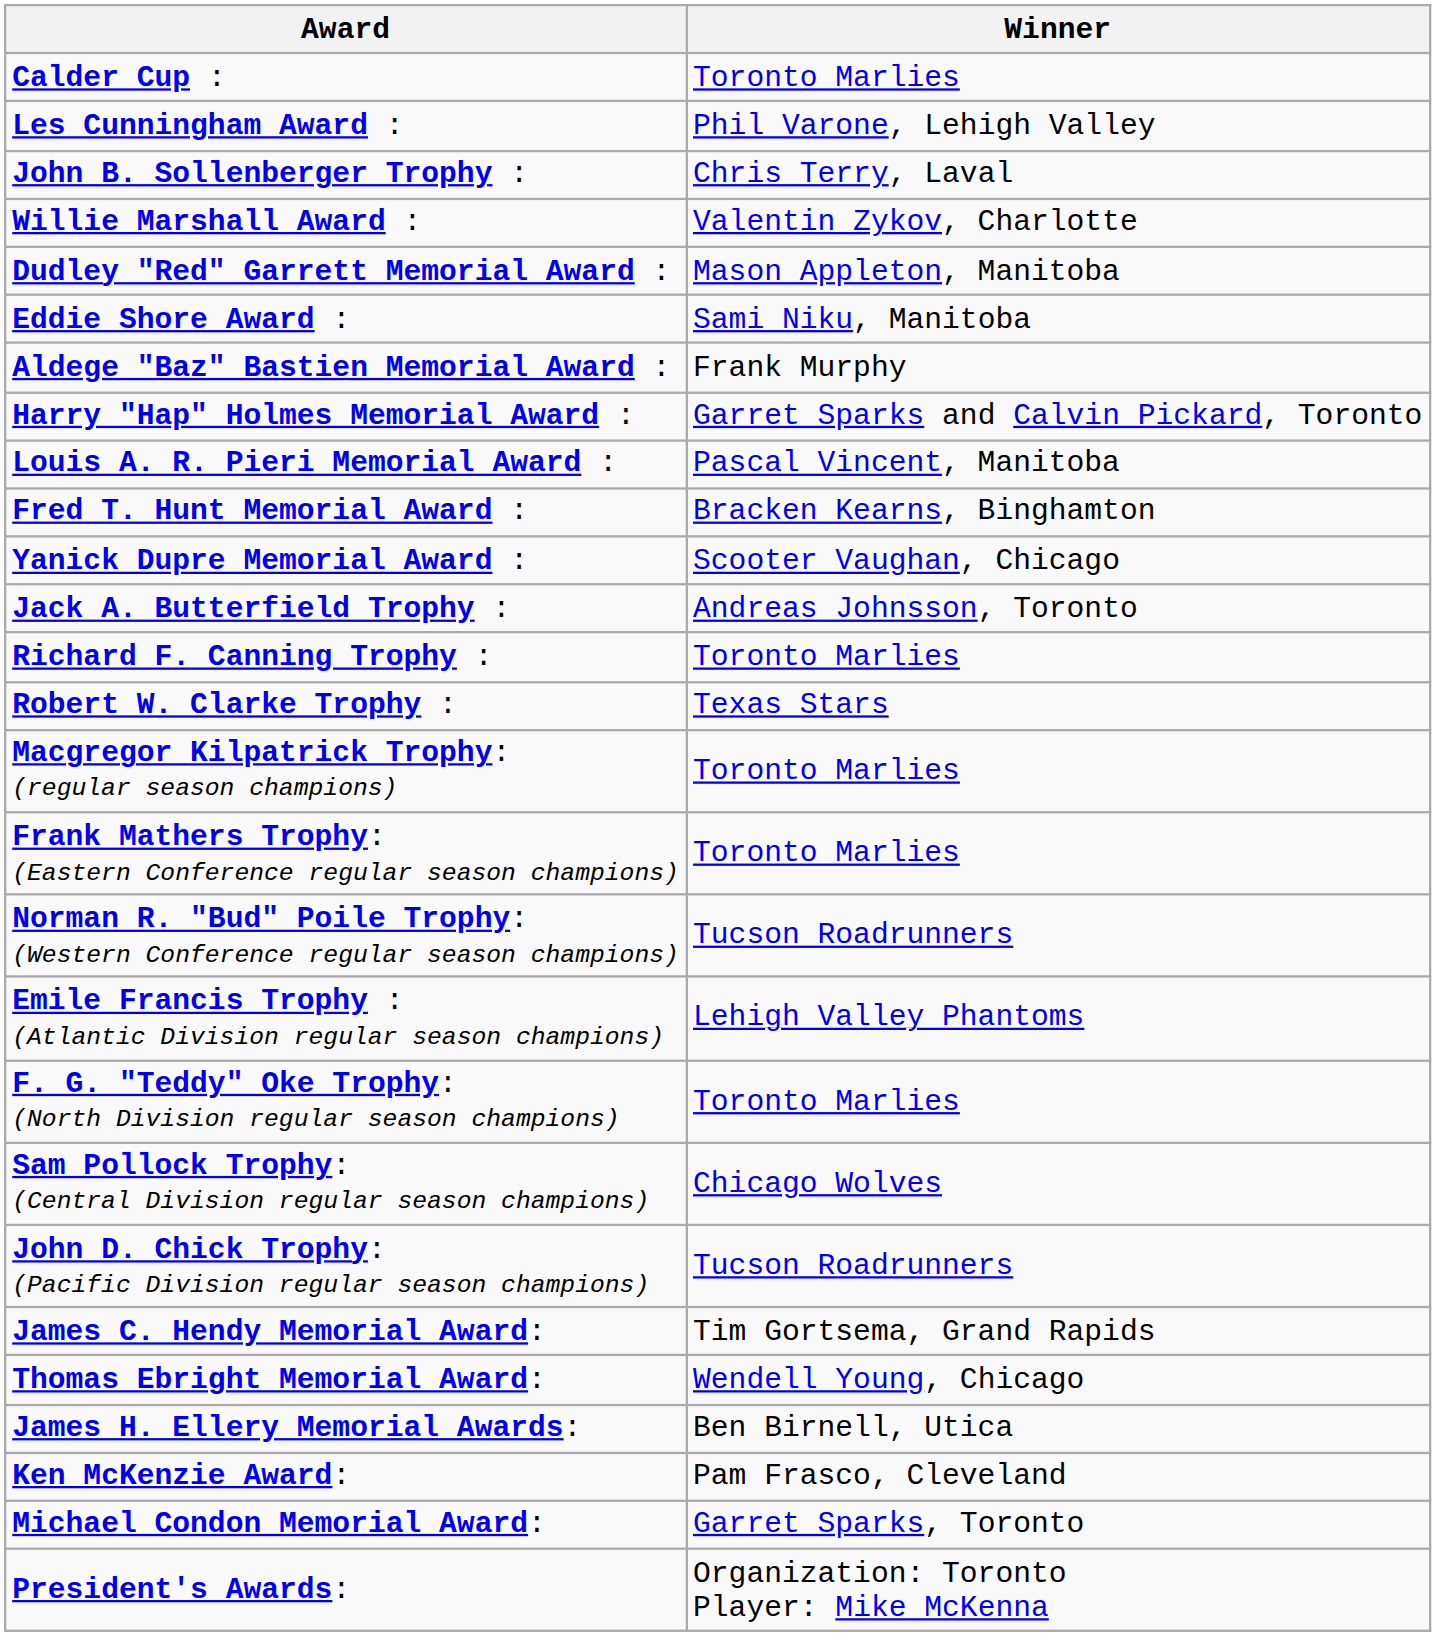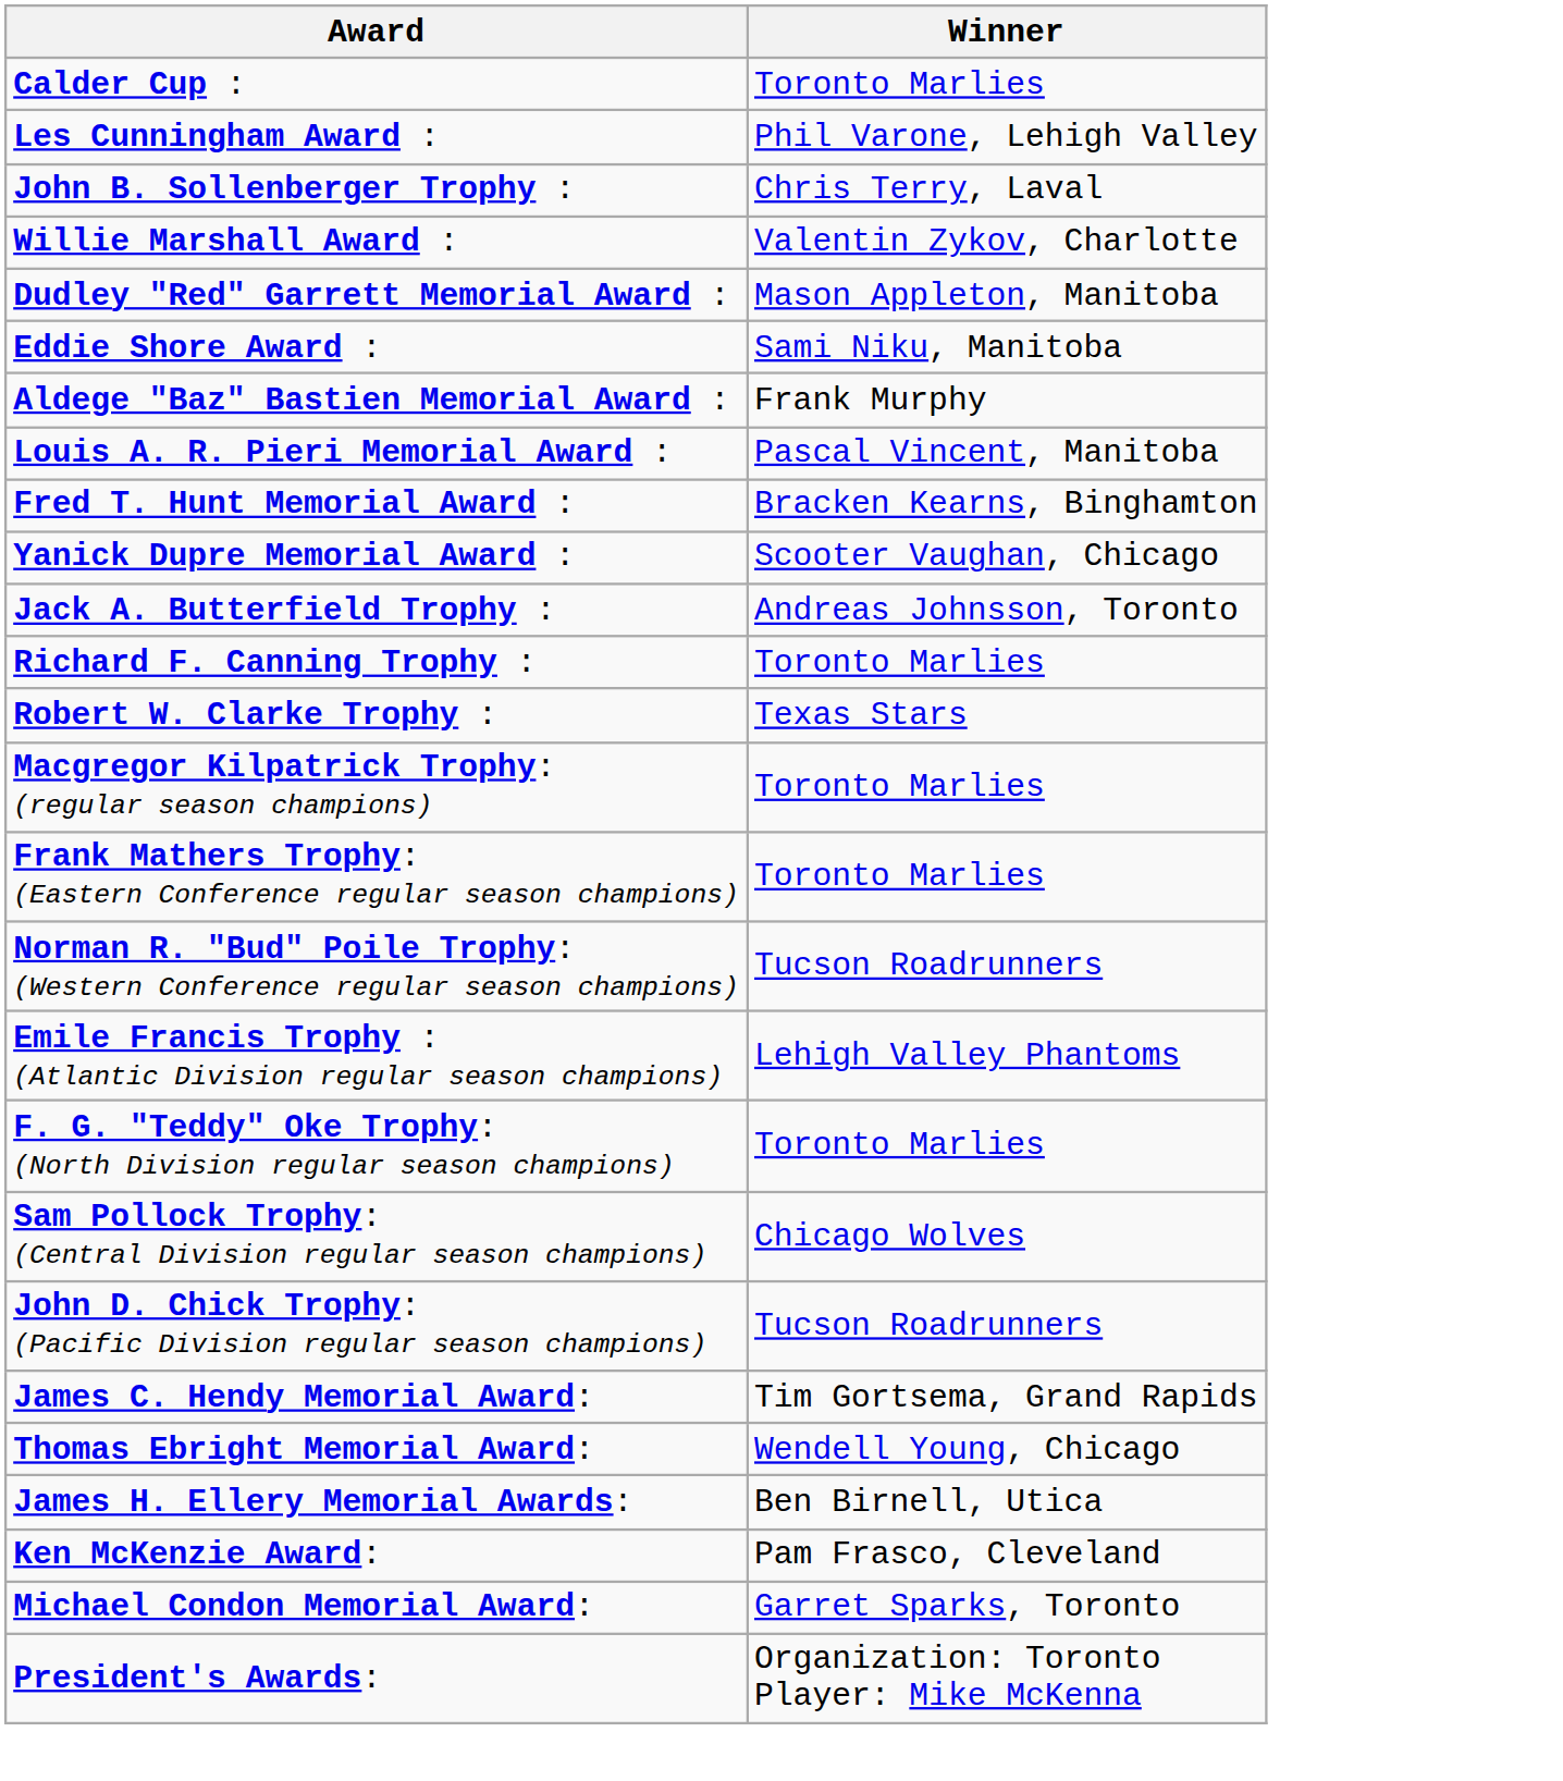- row: Harry "Hap" Holmes Memorial Award : | Garret Sparks and Calvin Pickard, Toronto
